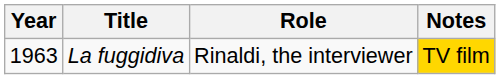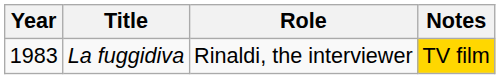La fuggidiva | Year: 1963 -> 1983
